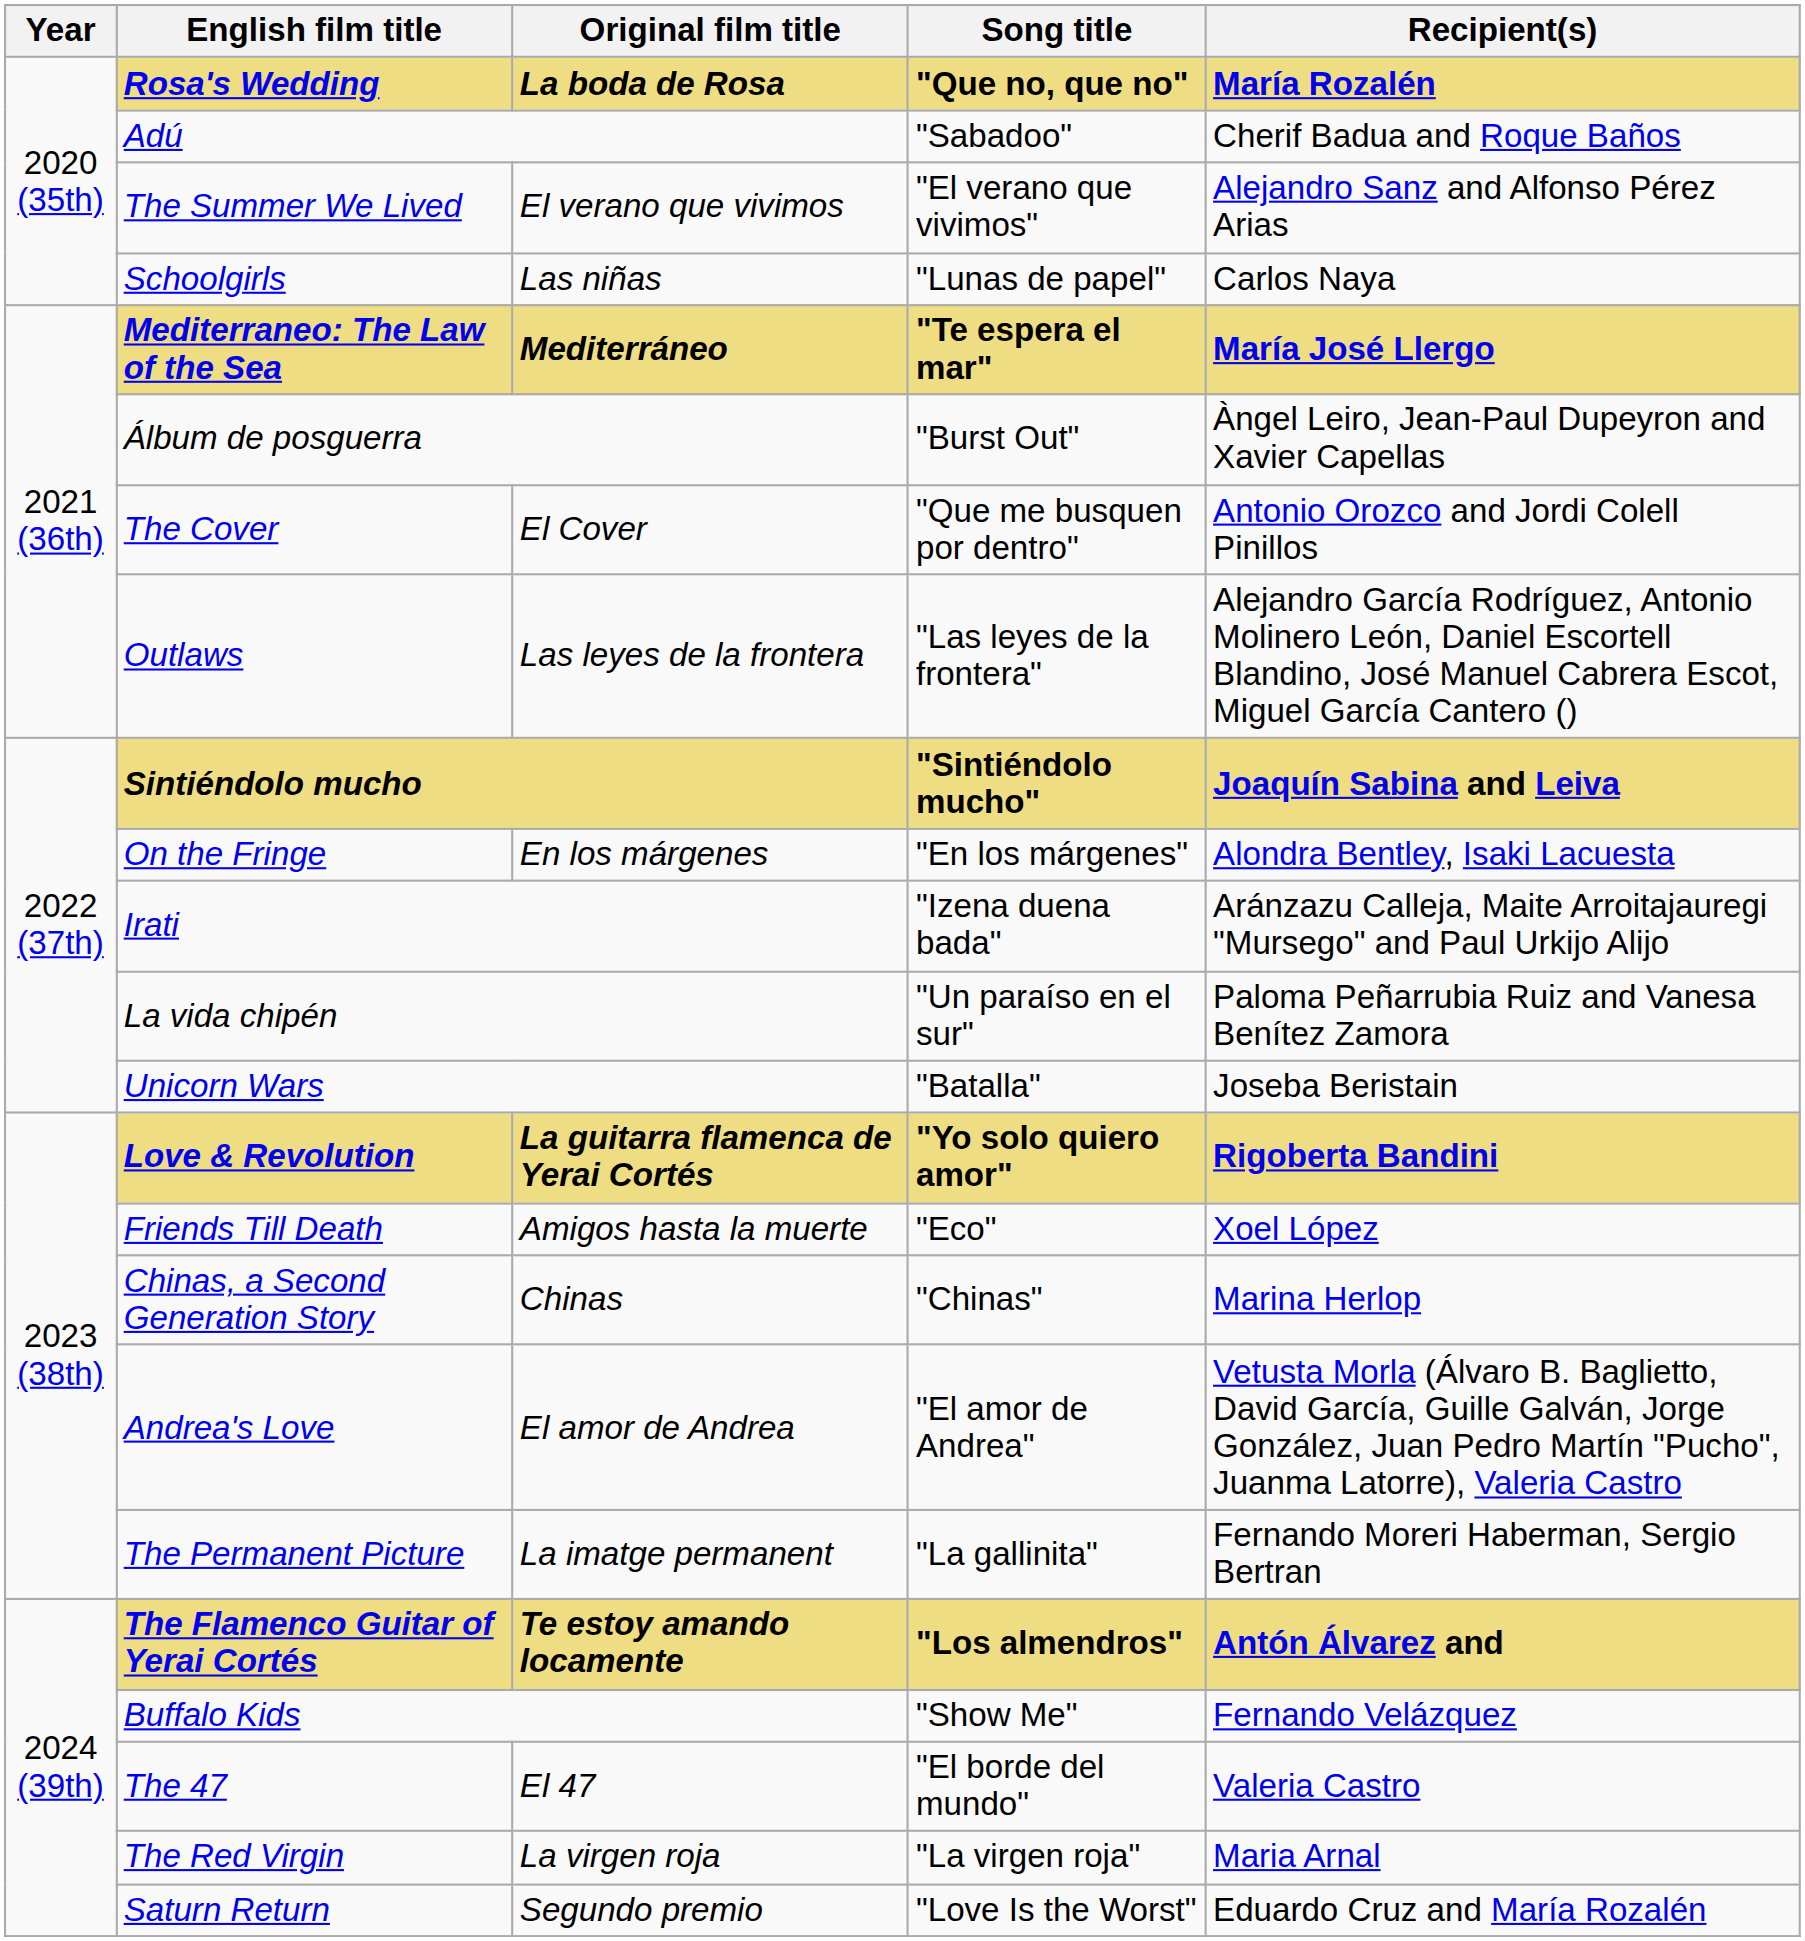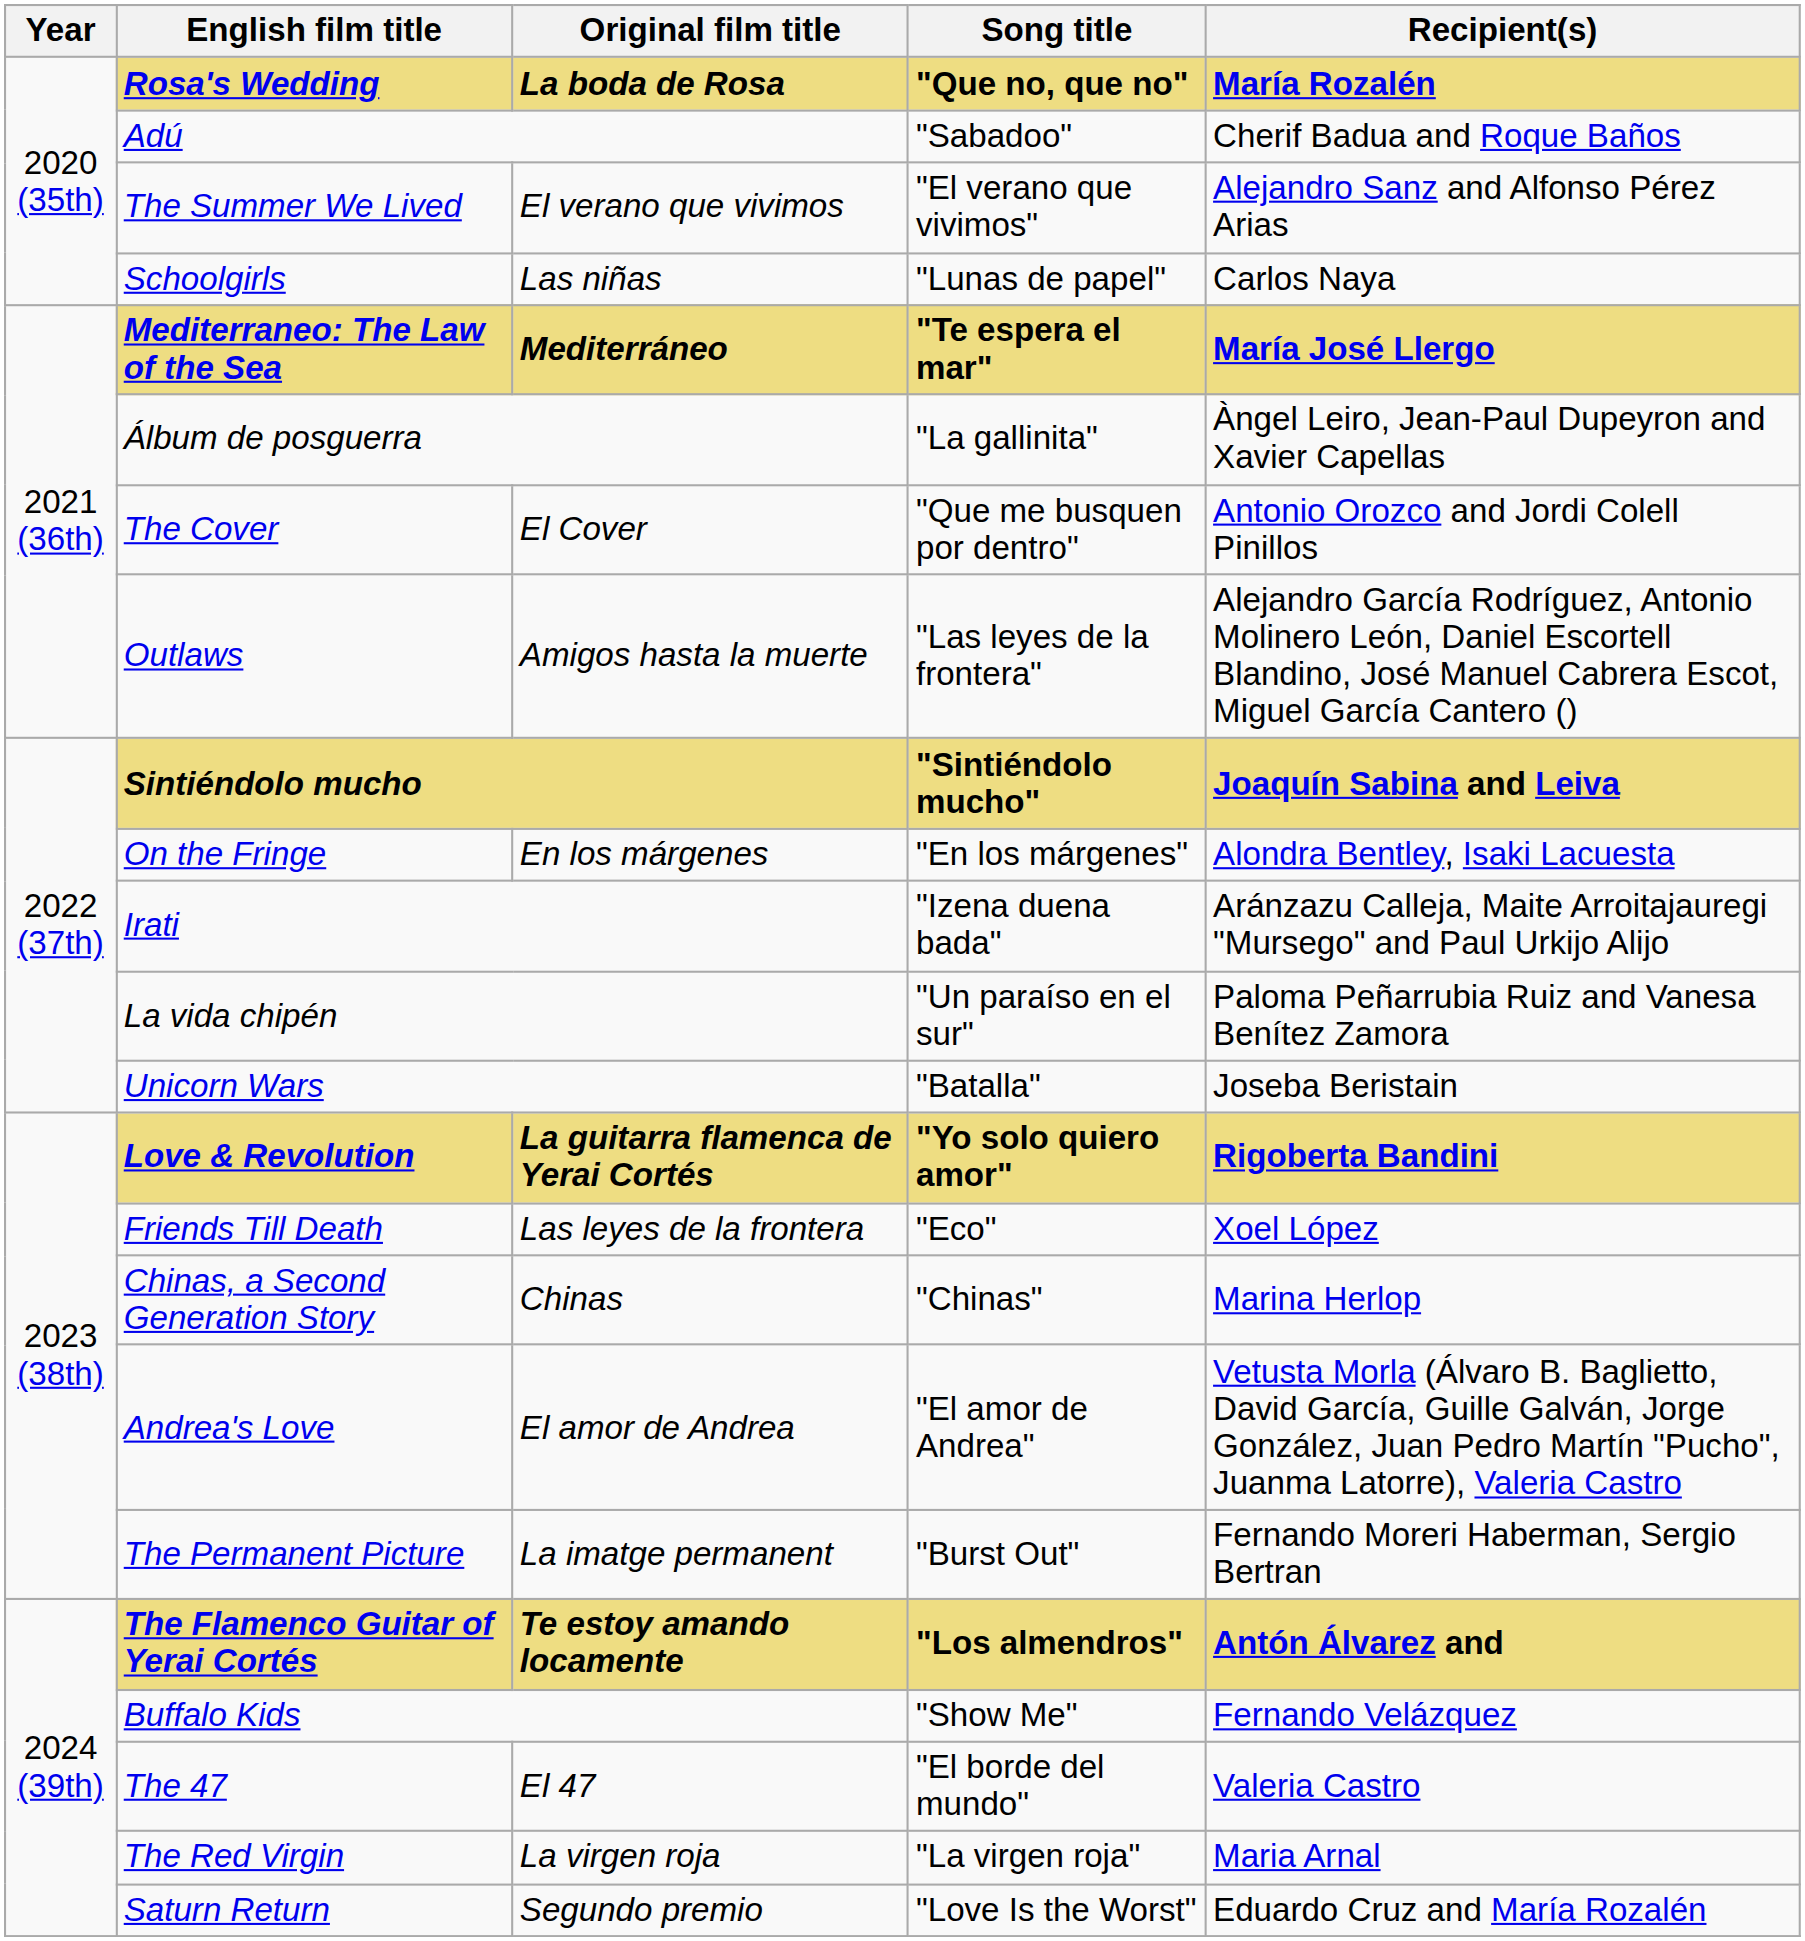Álbum de posguerra | Song title: "Burst Out" -> "La gallinita"
Outlaws | Original film title: Las leyes de la frontera -> Amigos hasta la muerte
Friends Till Death | Original film title: Amigos hasta la muerte -> Las leyes de la frontera
The Permanent Picture | Song title: "La gallinita" -> "Burst Out"
